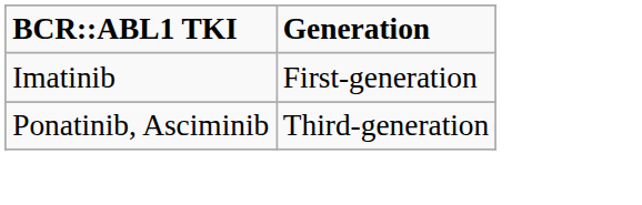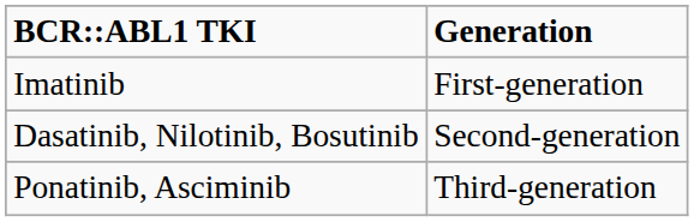+ row: Dasatinib, Nilotinib, Bosutinib | Second-generation
